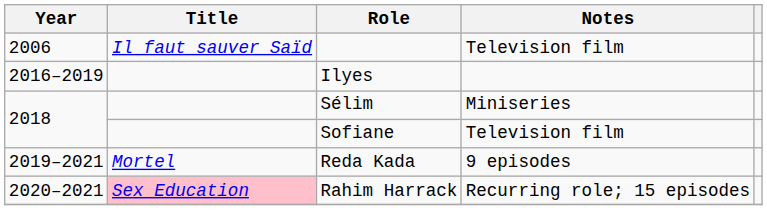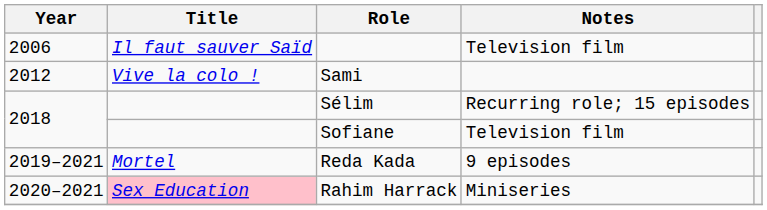+ row: 2012 | Vive la colo ! | Sami
- row: 2016–2019 | Ilyes
Sélim | Notes: Miniseries -> Recurring role; 15 episodes
Rahim Harrack | Notes: Recurring role; 15 episodes -> Miniseries
